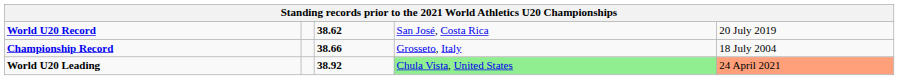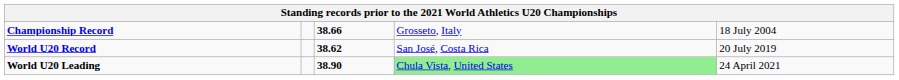rows swapped: World U20 Record <-> Championship Record
World U20 Leading | column 3: 38.92 -> 38.90
World U20 Leading | column 5: lightsalmon background -> no background
